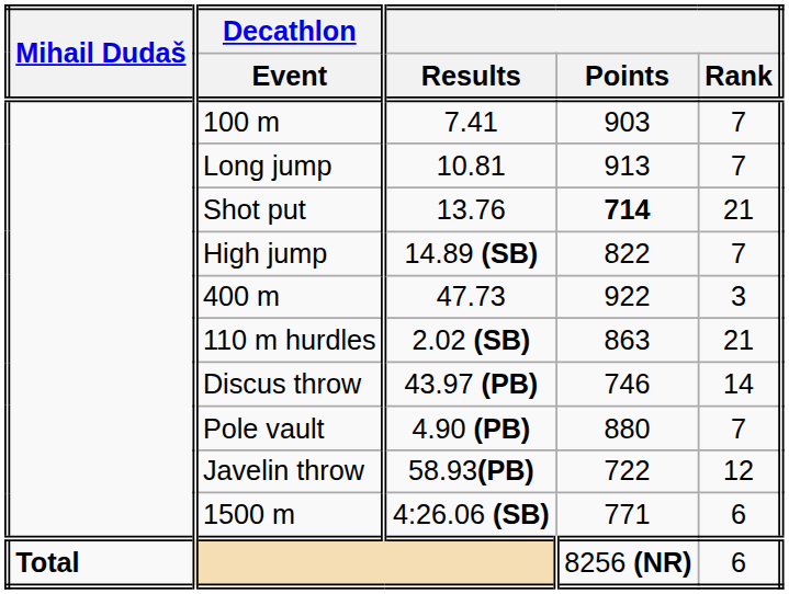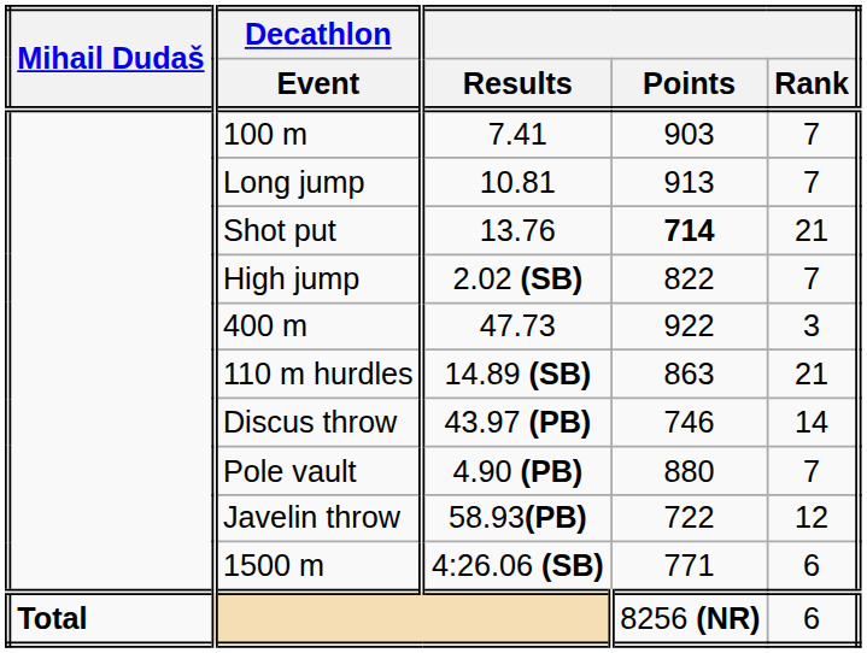High jump | Results: 14.89 (SB) -> 2.02 (SB)
110 m hurdles | Results: 2.02 (SB) -> 14.89 (SB)
